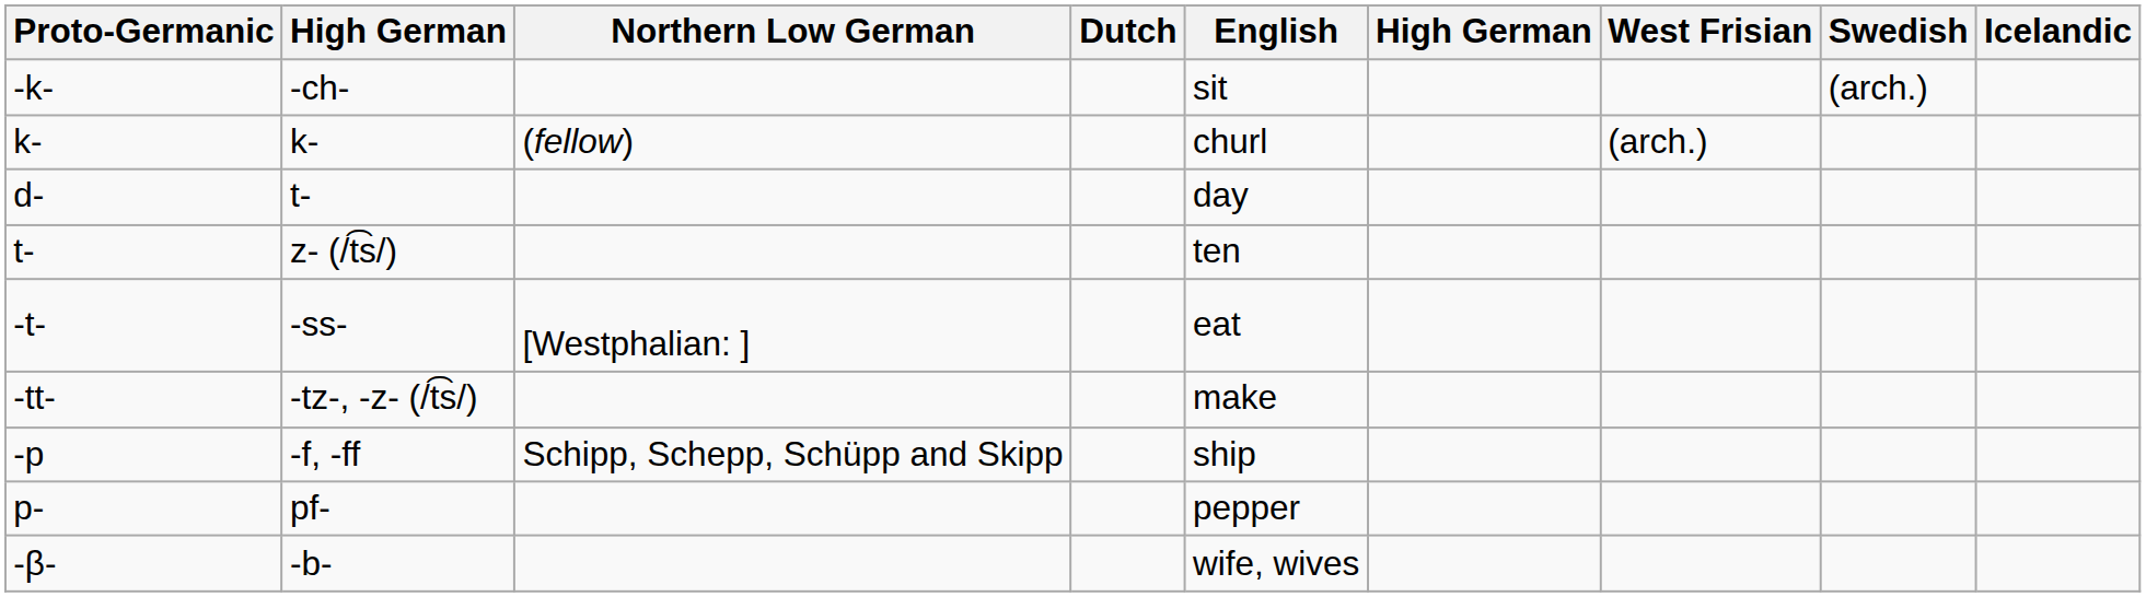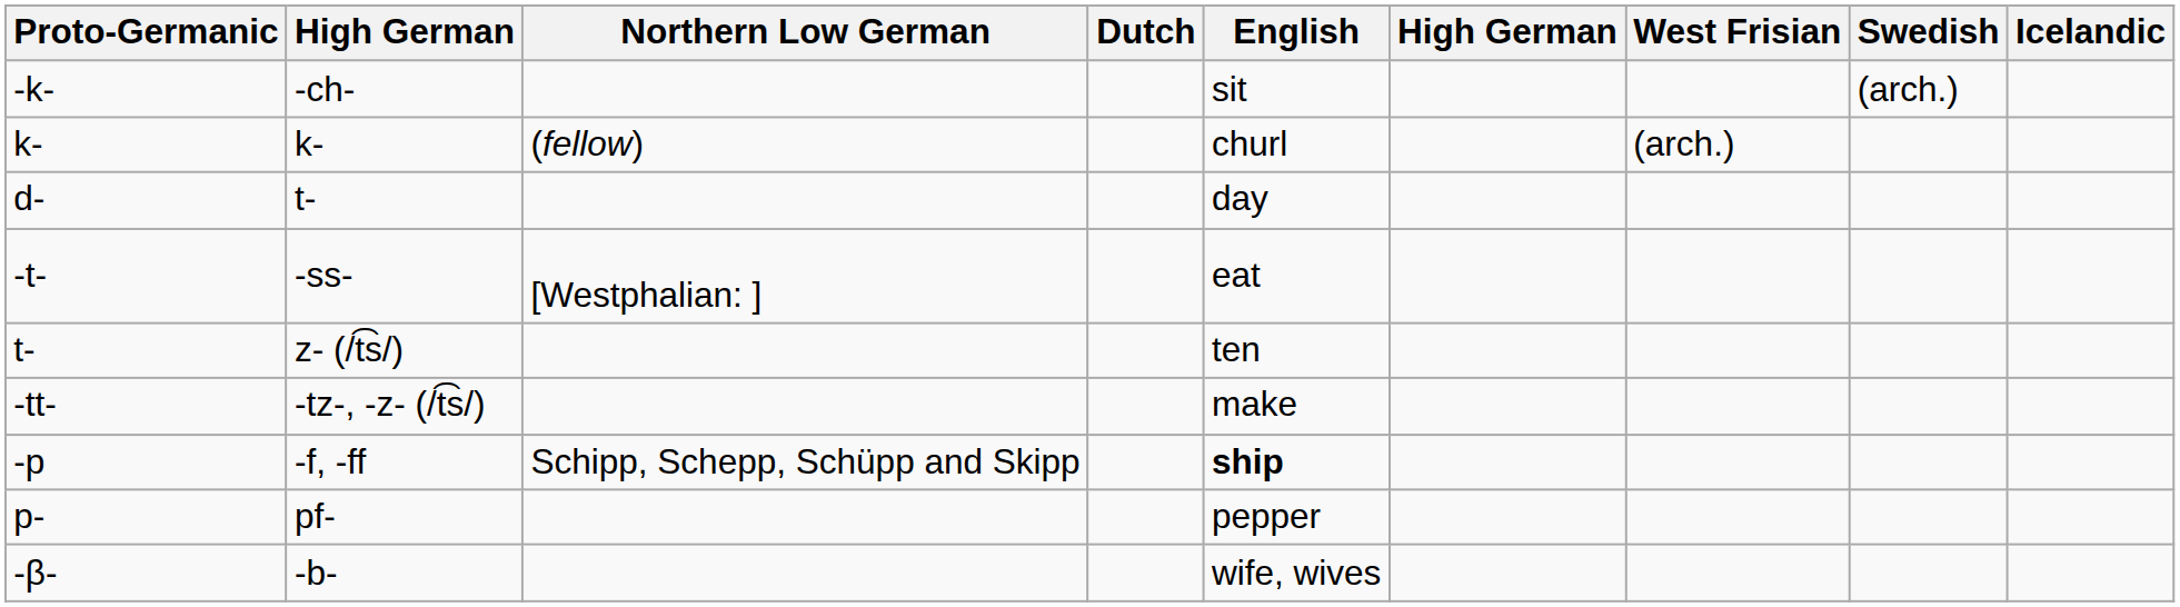rows swapped: -ss- <-> z- (/t͡s/)
-f, -ff | English: normal -> bold
